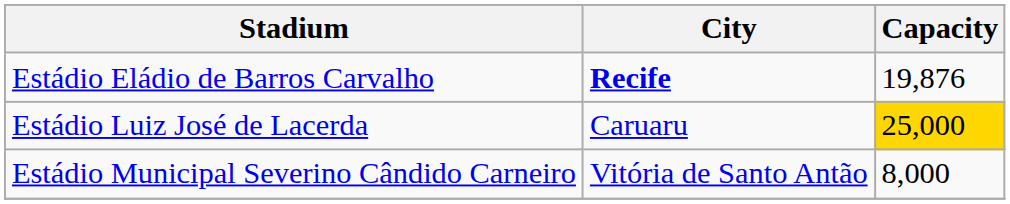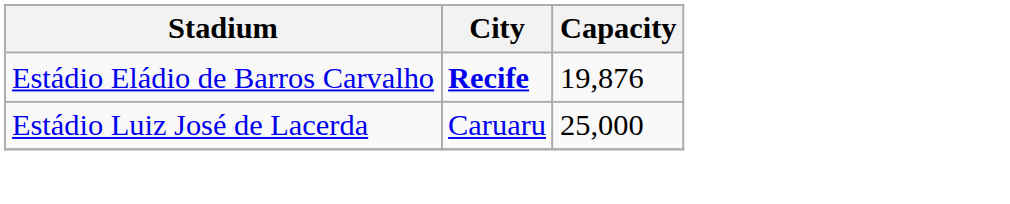Estádio Luiz José de Lacerda | Capacity: gold background -> no background
- row: Estádio Municipal Severino Cândido Carneiro | Vitória de Santo Antão | 8,000
